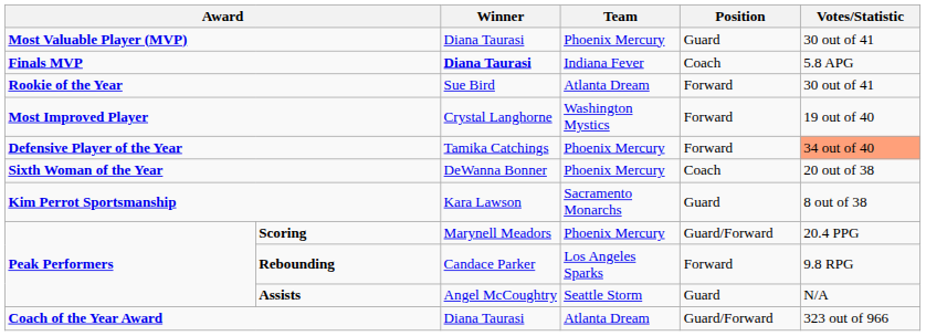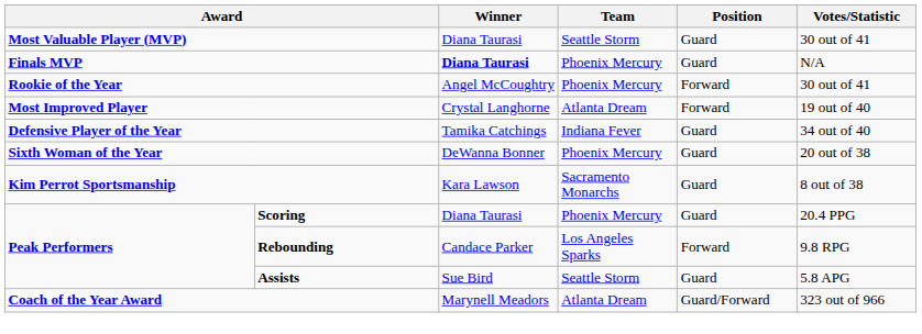Most Valuable Player (MVP) | Team: Phoenix Mercury -> Seattle Storm
Finals MVP | Team: Indiana Fever -> Phoenix Mercury
Finals MVP | Position: Coach -> Guard
Finals MVP | Votes/Statistic: 5.8 APG -> N/A
Rookie of the Year | Winner: Sue Bird -> Angel McCoughtry
Rookie of the Year | Team: Atlanta Dream -> Phoenix Mercury
Most Improved Player | Team: Washington Mystics -> Atlanta Dream
Defensive Player of the Year | Team: Phoenix Mercury -> Indiana Fever
Defensive Player of the Year | Position: Forward -> Guard
Defensive Player of the Year | Votes/Statistic: lightsalmon background -> no background
Sixth Woman of the Year | Position: Coach -> Guard
Scoring | Winner: Marynell Meadors -> Diana Taurasi
Scoring | Position: Guard/Forward -> Guard
Assists | Winner: Angel McCoughtry -> Sue Bird
Assists | Votes/Statistic: N/A -> 5.8 APG
Coach of the Year Award | Winner: Diana Taurasi -> Marynell Meadors
